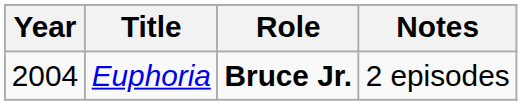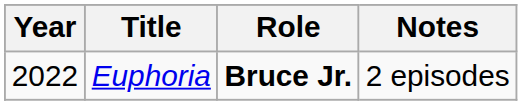Euphoria | Year: 2004 -> 2022
